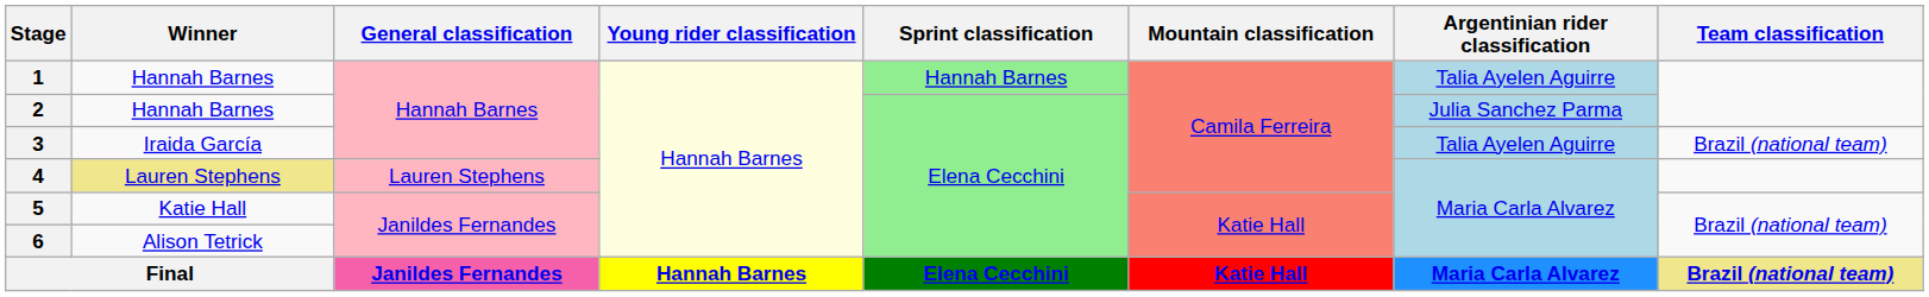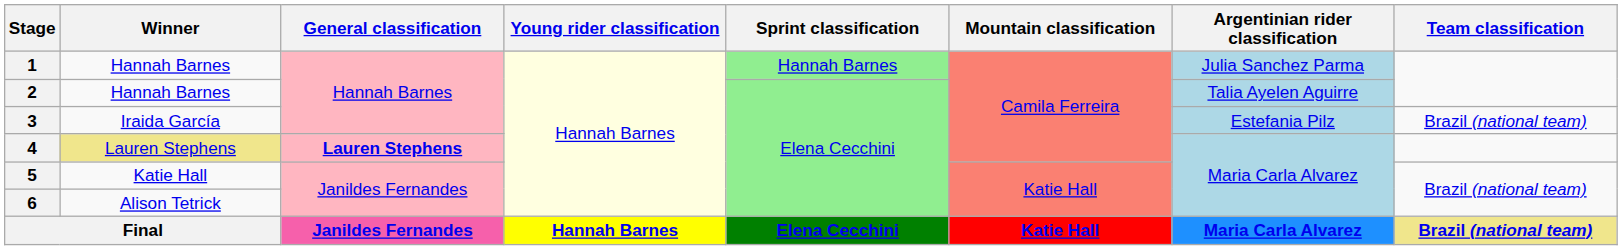1 | Argentinian rider classification: Talia Ayelen Aguirre -> Julia Sanchez Parma
2 | Argentinian rider classification: Julia Sanchez Parma -> Talia Ayelen Aguirre
3 | Argentinian rider classification: Talia Ayelen Aguirre -> Estefania Pilz
4 | General classification: normal -> bold
